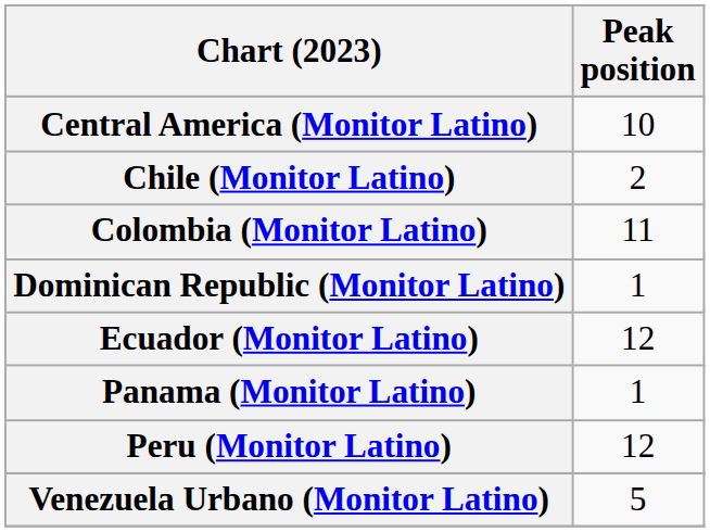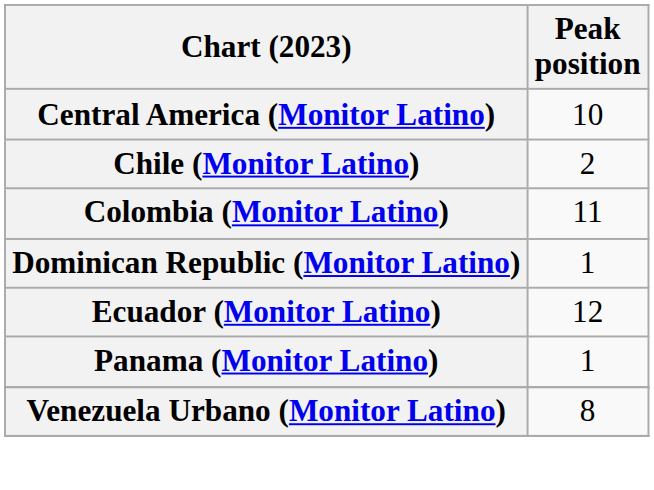- row: Peru (Monitor Latino) | 12
Venezuela Urbano (Monitor Latino) | Peak position: 5 -> 8
